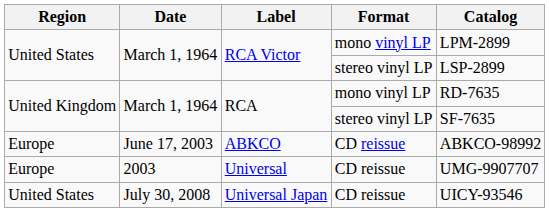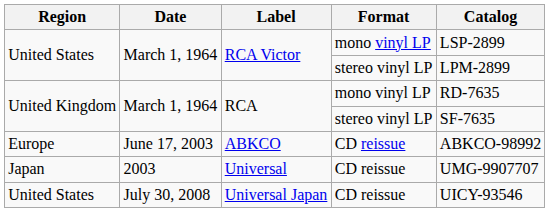RCA Victor / mono vinyl LP | Catalog: LPM-2899 -> LSP-2899
RCA Victor / stereo vinyl LP | Catalog: LSP-2899 -> LPM-2899
Universal | Region: Europe -> Japan
